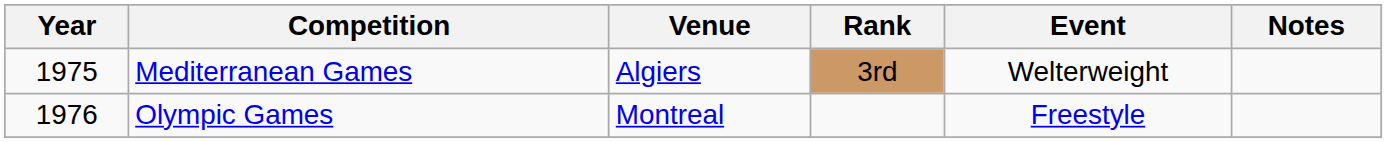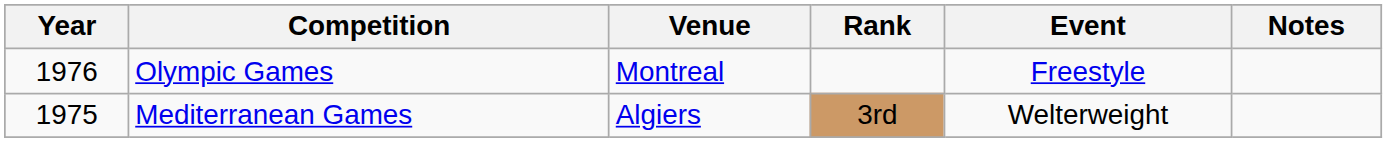rows swapped: Mediterranean Games <-> Olympic Games
